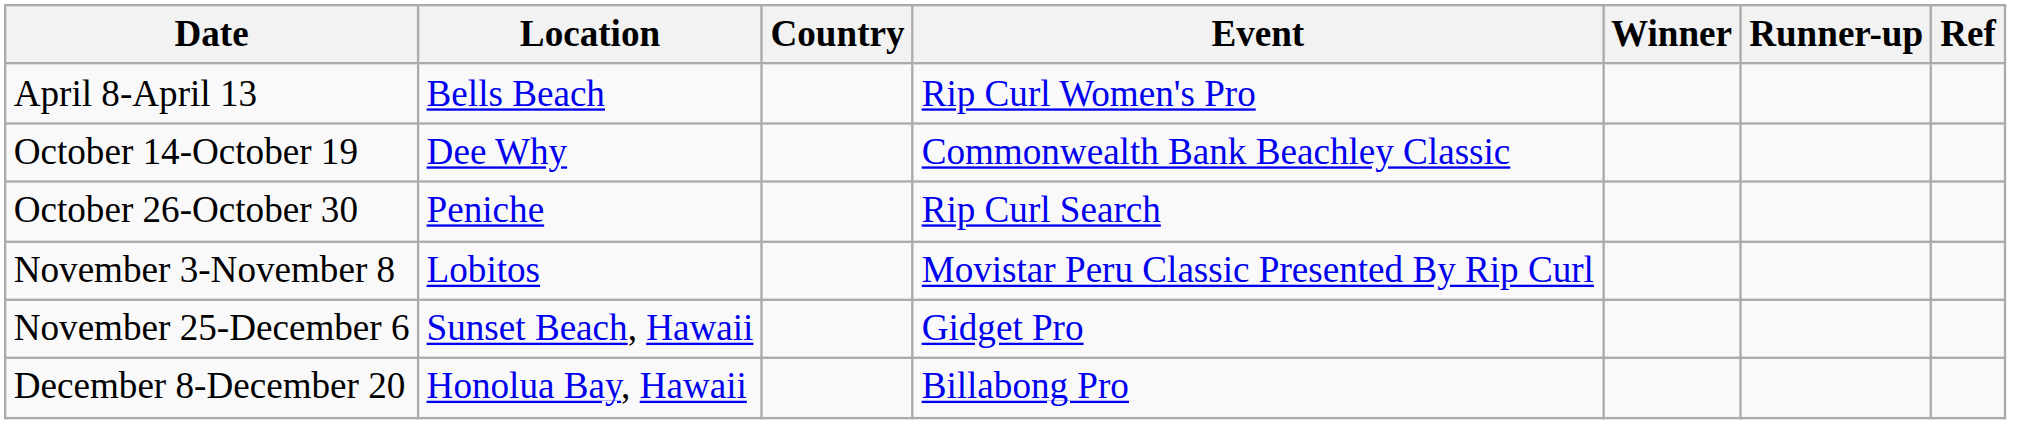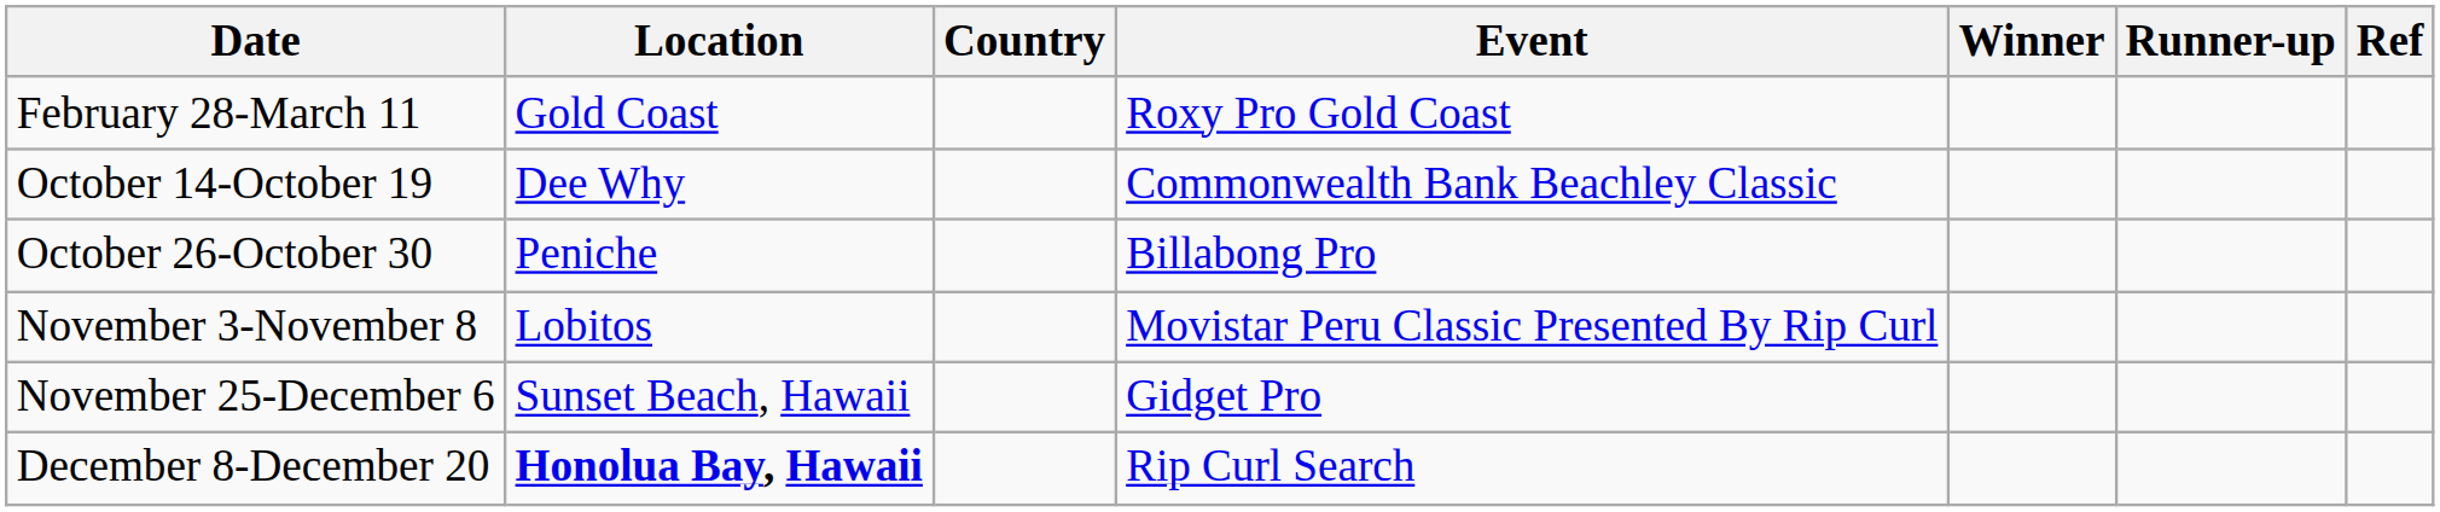+ row: February 28-March 11 | Gold Coast | Roxy Pro Gold Coast
- row: April 8-April 13 | Bells Beach | Rip Curl Women's Pro
October 26-October 30 | Event: Rip Curl Search -> Billabong Pro
December 8-December 20 | Location: normal -> bold
December 8-December 20 | Event: Billabong Pro -> Rip Curl Search
